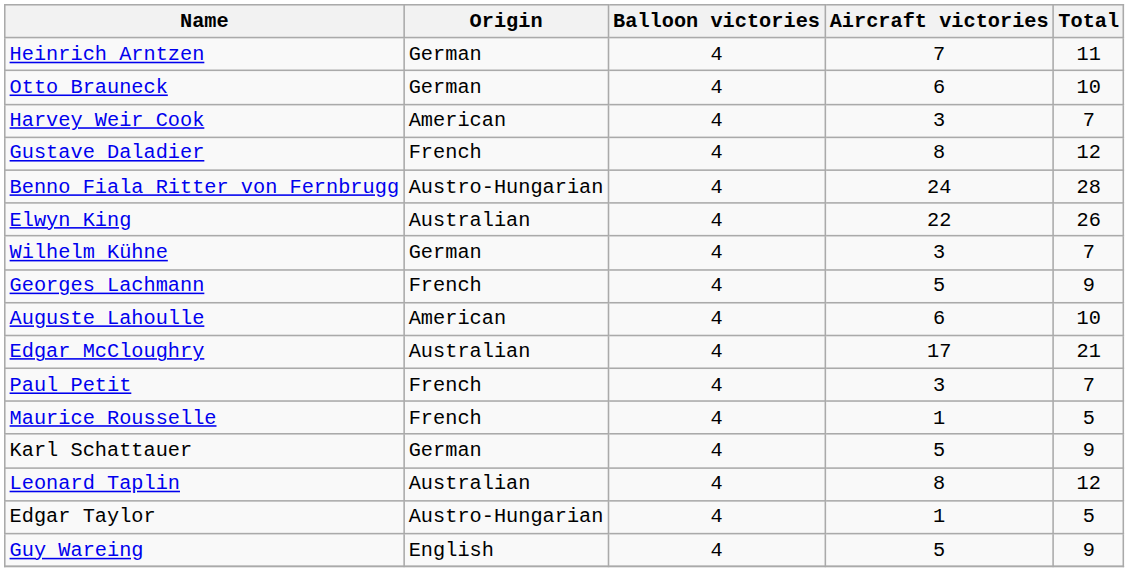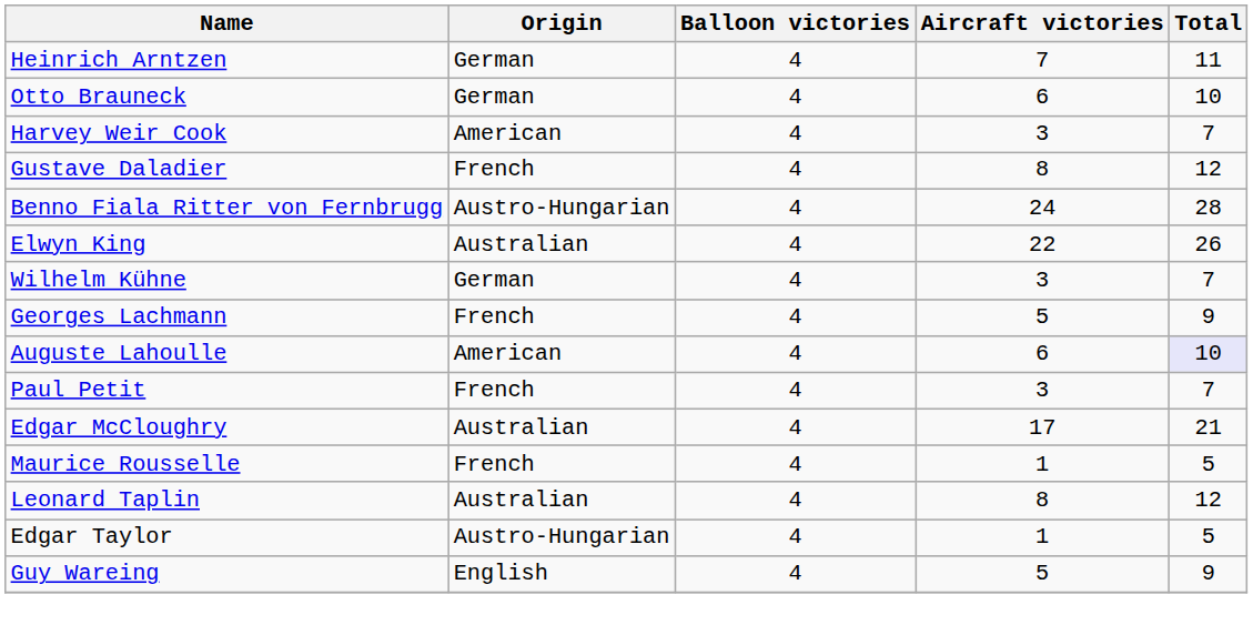Auguste Lahoulle | Total: no background -> lavender background
rows swapped: Edgar McCloughry <-> Paul Petit
- row: Karl Schattauer | German | 4 | 5 | 9
